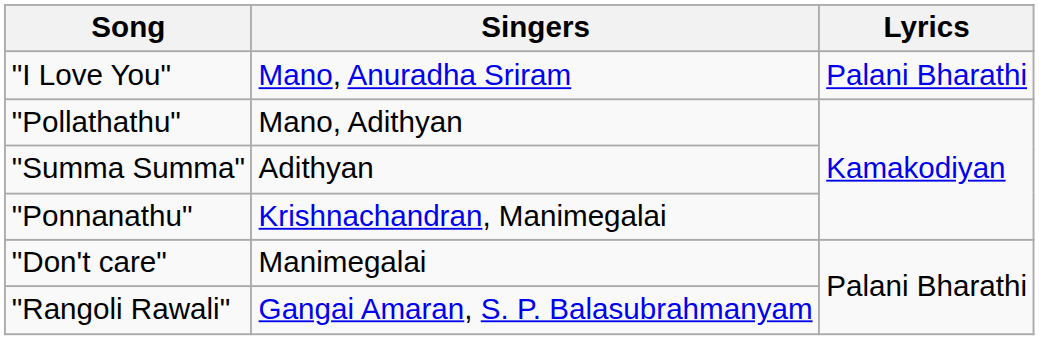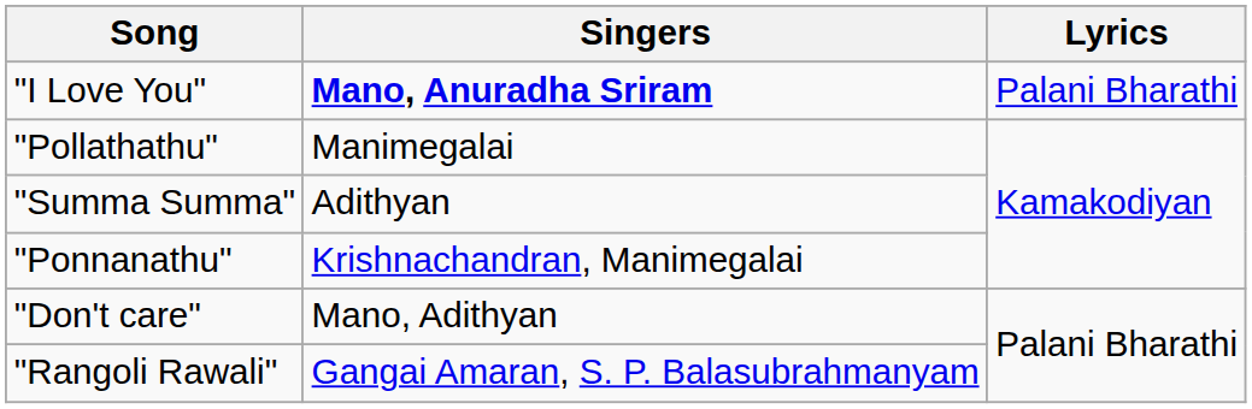"I Love You" | Singers: normal -> bold
"Pollathathu" | Singers: Mano, Adithyan -> Manimegalai
"Don't care" | Singers: Manimegalai -> Mano, Adithyan
